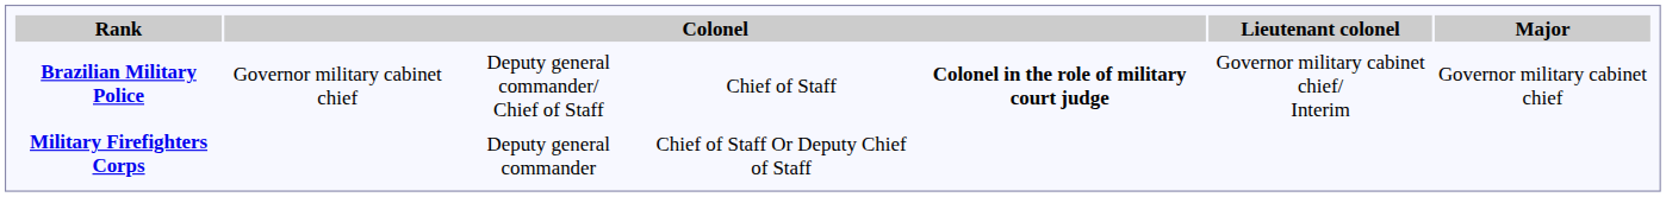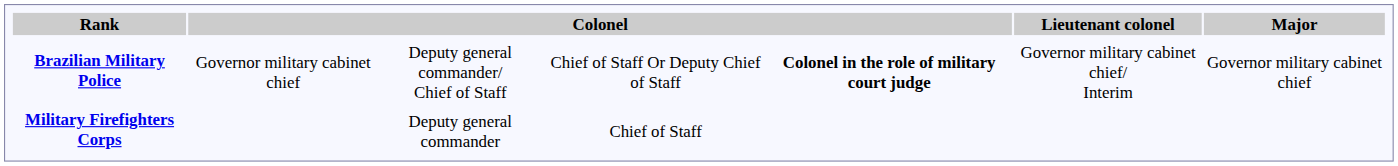Deputy general commander/ Chief of Staff | column 5: Chief of Staff -> Chief of Staff Or Deputy Chief of Staff
Deputy general commander | column 5: Chief of Staff Or Deputy Chief of Staff -> Chief of Staff
